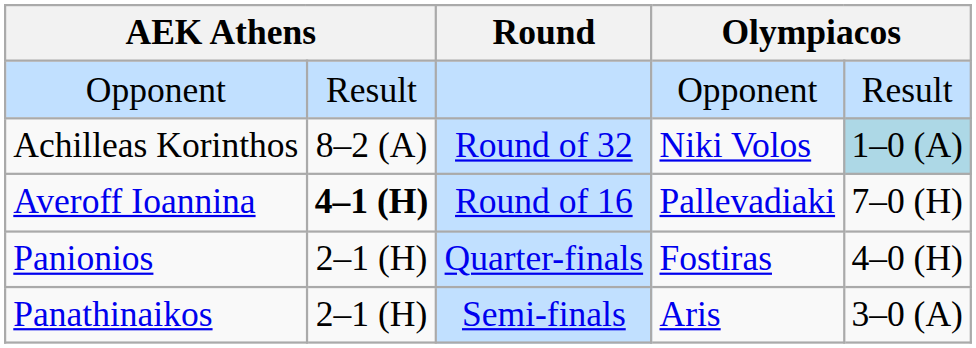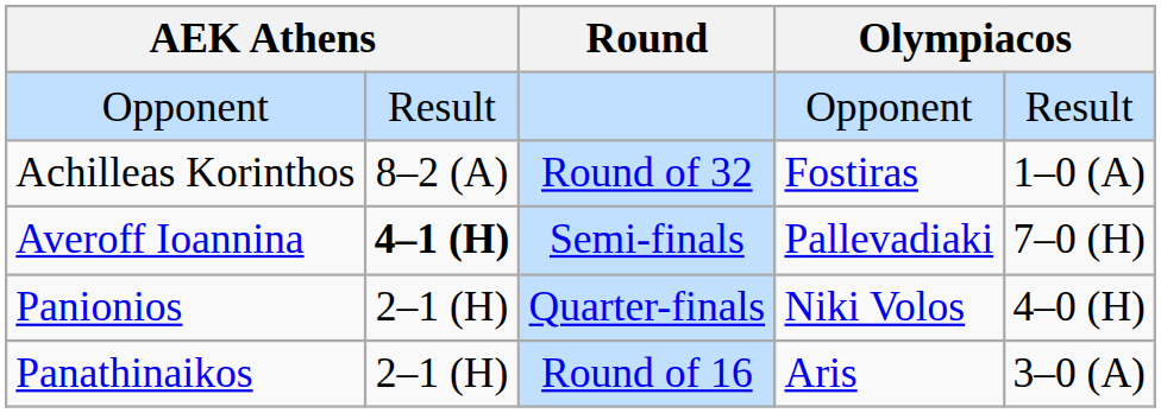Achilleas Korinthos | column 4: Niki Volos -> Fostiras
Achilleas Korinthos | column 5: lightblue background -> no background
Averoff Ioannina | Round: Round of 16 -> Semi-finals
Panionios | column 4: Fostiras -> Niki Volos
Panathinaikos | Round: Semi-finals -> Round of 16
